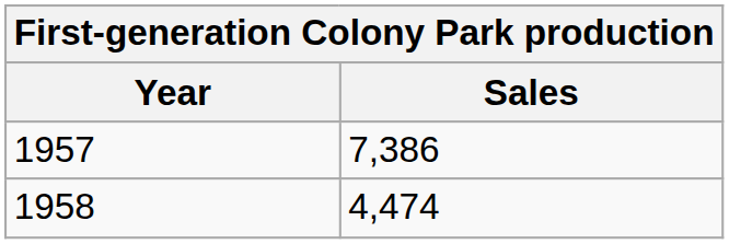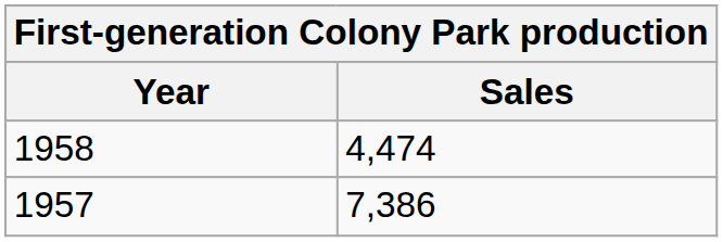rows swapped: 1957 <-> 1958
